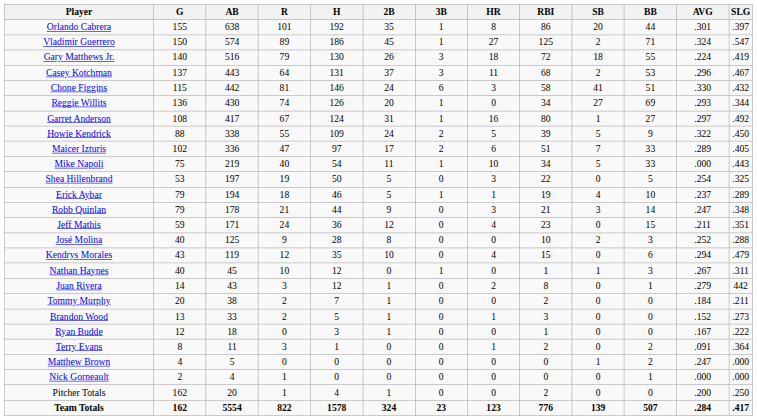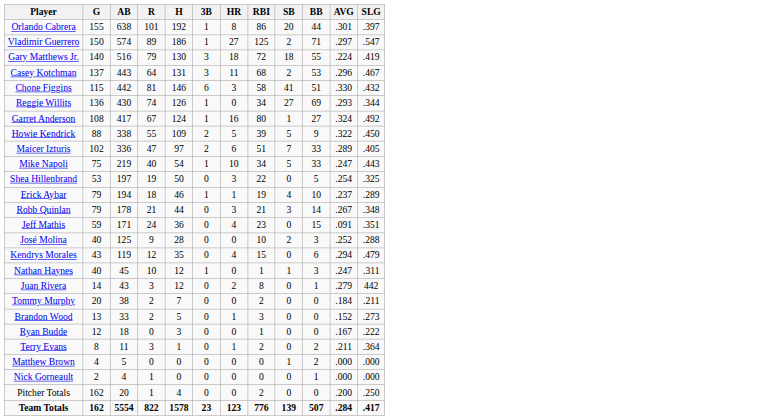- column: 2B | 35 | 45 | 26 | 37 | 24 | 20 | 31 | 24 | 17 | 11 | 5 | 5 | 9 | 12 | 8 | 10 | 0 | 1 | 1 | 1 | 1 | 0 | 0 | 0 | 1 | 324
Vladimir Guerrero | AVG: .324 -> .297
Garret Anderson | AVG: .297 -> .324
Mike Napoli | AVG: .000 -> .247
Robb Quinlan | AVG: .247 -> .267
Jeff Mathis | AVG: .211 -> .091
Nathan Haynes | AVG: .267 -> .247
Terry Evans | AVG: .091 -> .211
Matthew Brown | AVG: .247 -> .000
